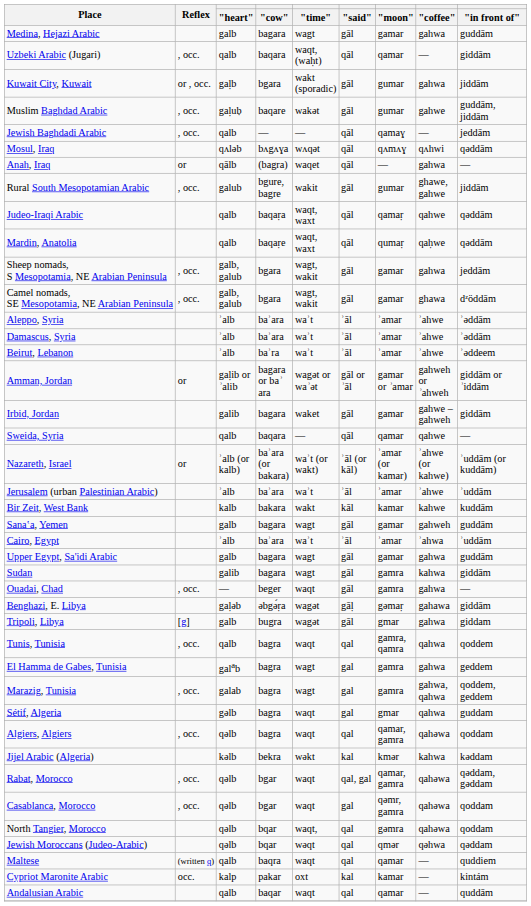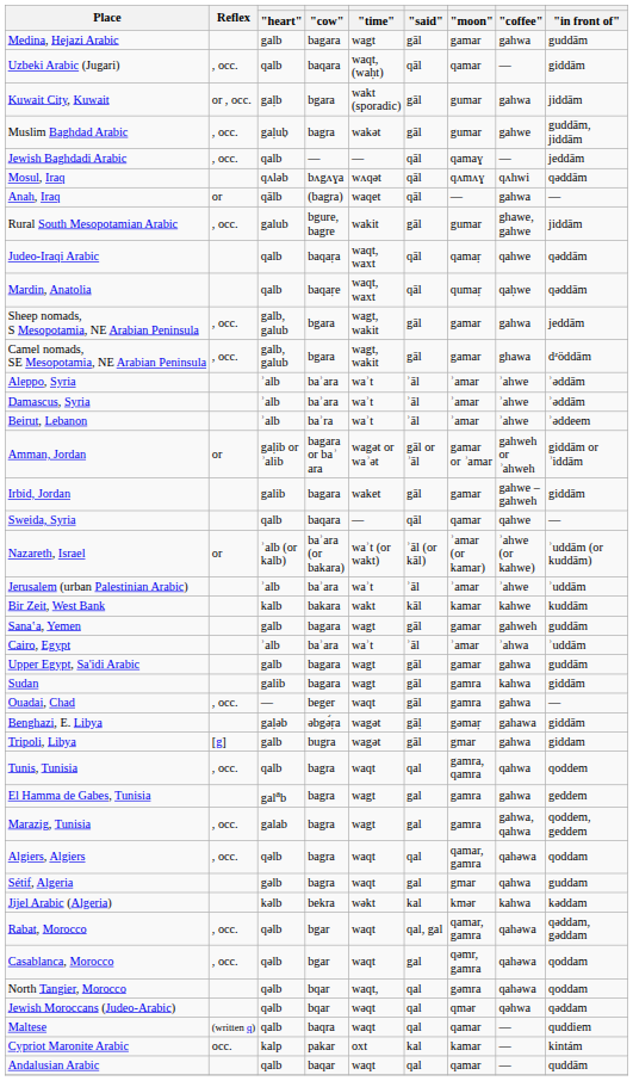Muslim Baghdad Arabic | "cow": baqare -> bagra
rows swapped: Algiers, Algiers <-> Sétif, Algeria
